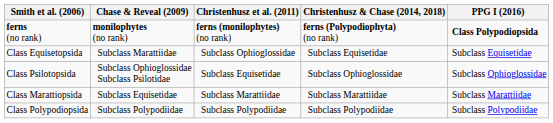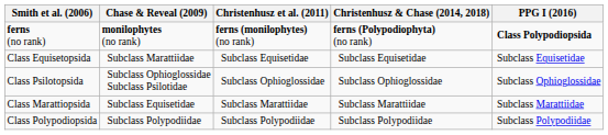Class Equisetopsida | Christenhusz et al. (2011): Subclass Ophioglossidae -> Subclass Equisetidae
Class Psilotopsida | Christenhusz et al. (2011): Subclass Equisetidae -> Subclass Ophioglossidae
